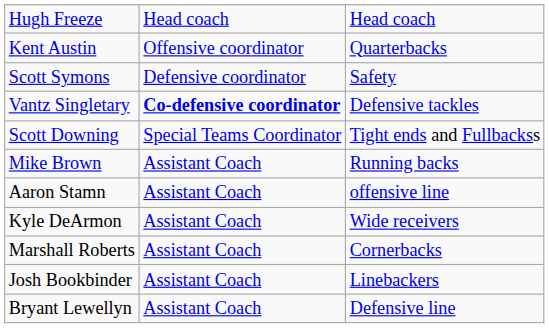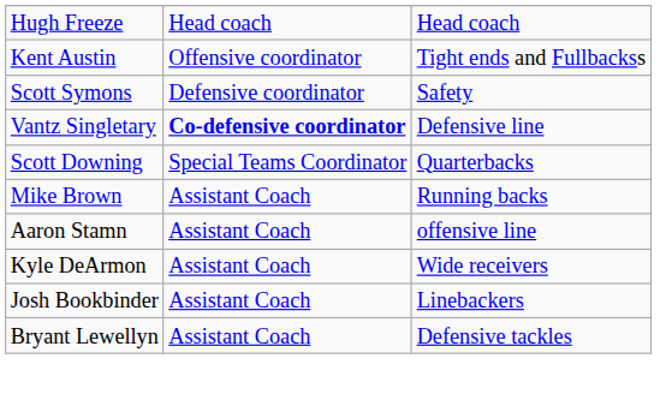Kent Austin | column 3: Quarterbacks -> Tight ends and Fullbackss
Vantz Singletary | column 3: Defensive tackles -> Defensive line
Scott Downing | column 3: Tight ends and Fullbackss -> Quarterbacks
- row: Marshall Roberts | Assistant Coach | Cornerbacks
Bryant Lewellyn | column 3: Defensive line -> Defensive tackles
